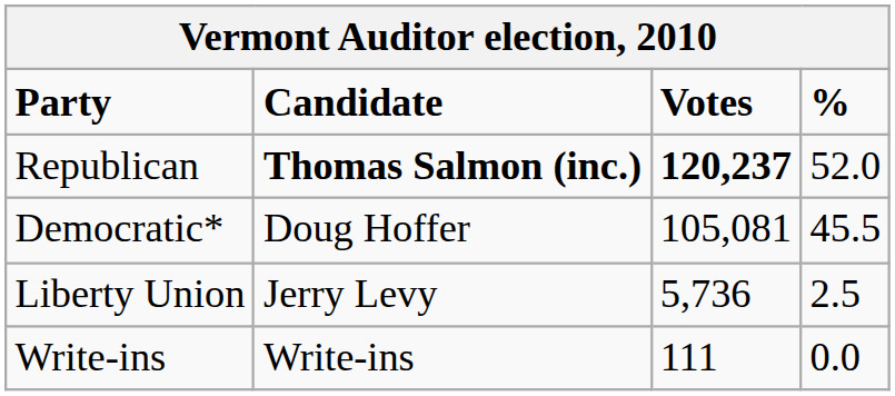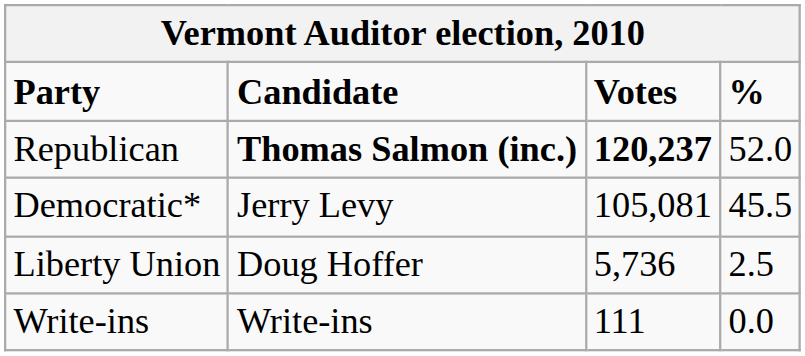Democratic* | Candidate: Doug Hoffer -> Jerry Levy
Liberty Union | Candidate: Jerry Levy -> Doug Hoffer
